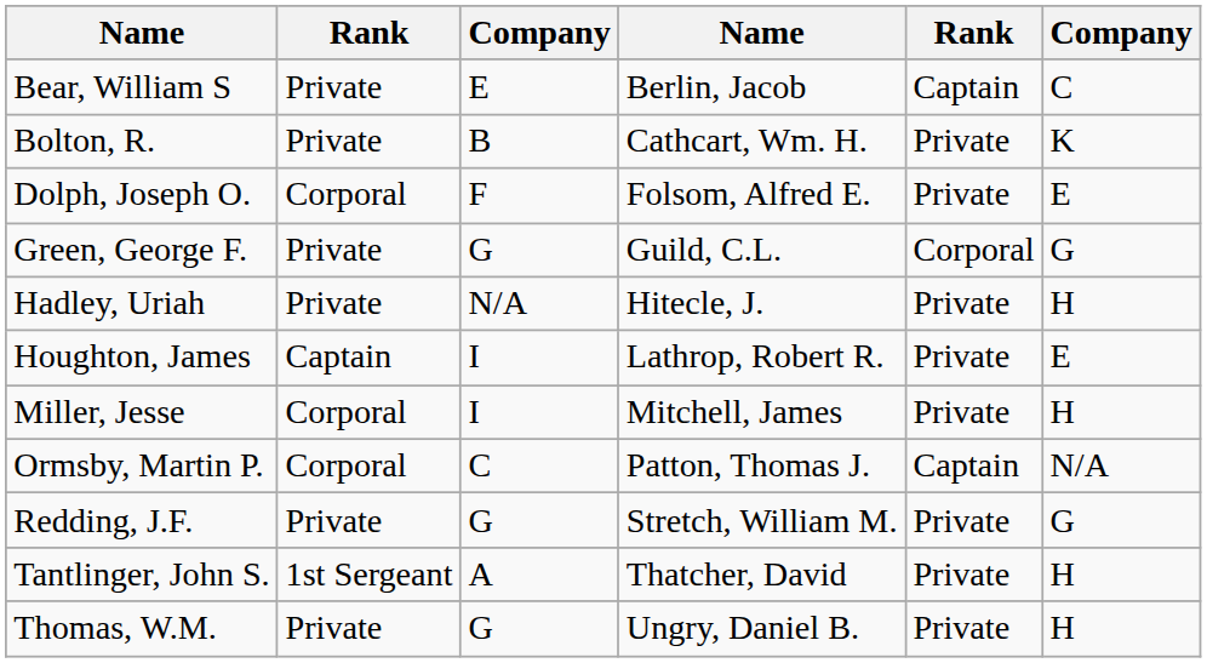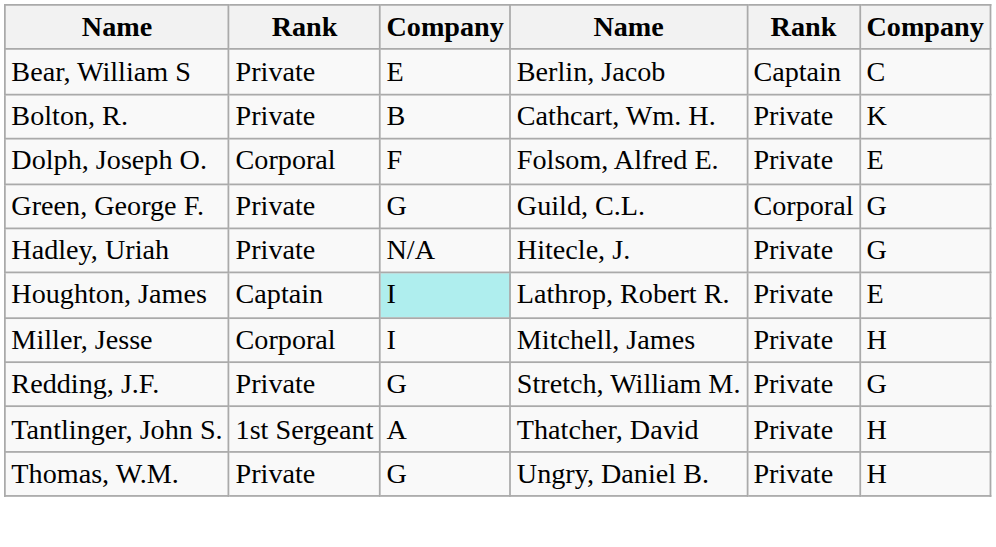Hadley, Uriah | column 6: H -> G
Houghton, James | column 3: no background -> paleturquoise background
- row: Ormsby, Martin P. | Corporal | C | Patton, Thomas J. | Captain | N/A
